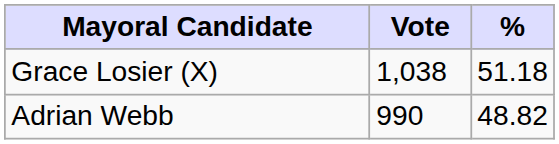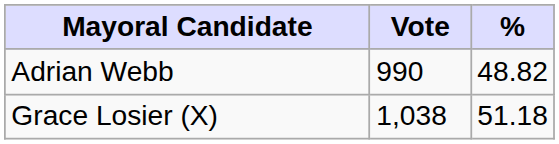rows swapped: Grace Losier (X) <-> Adrian Webb
